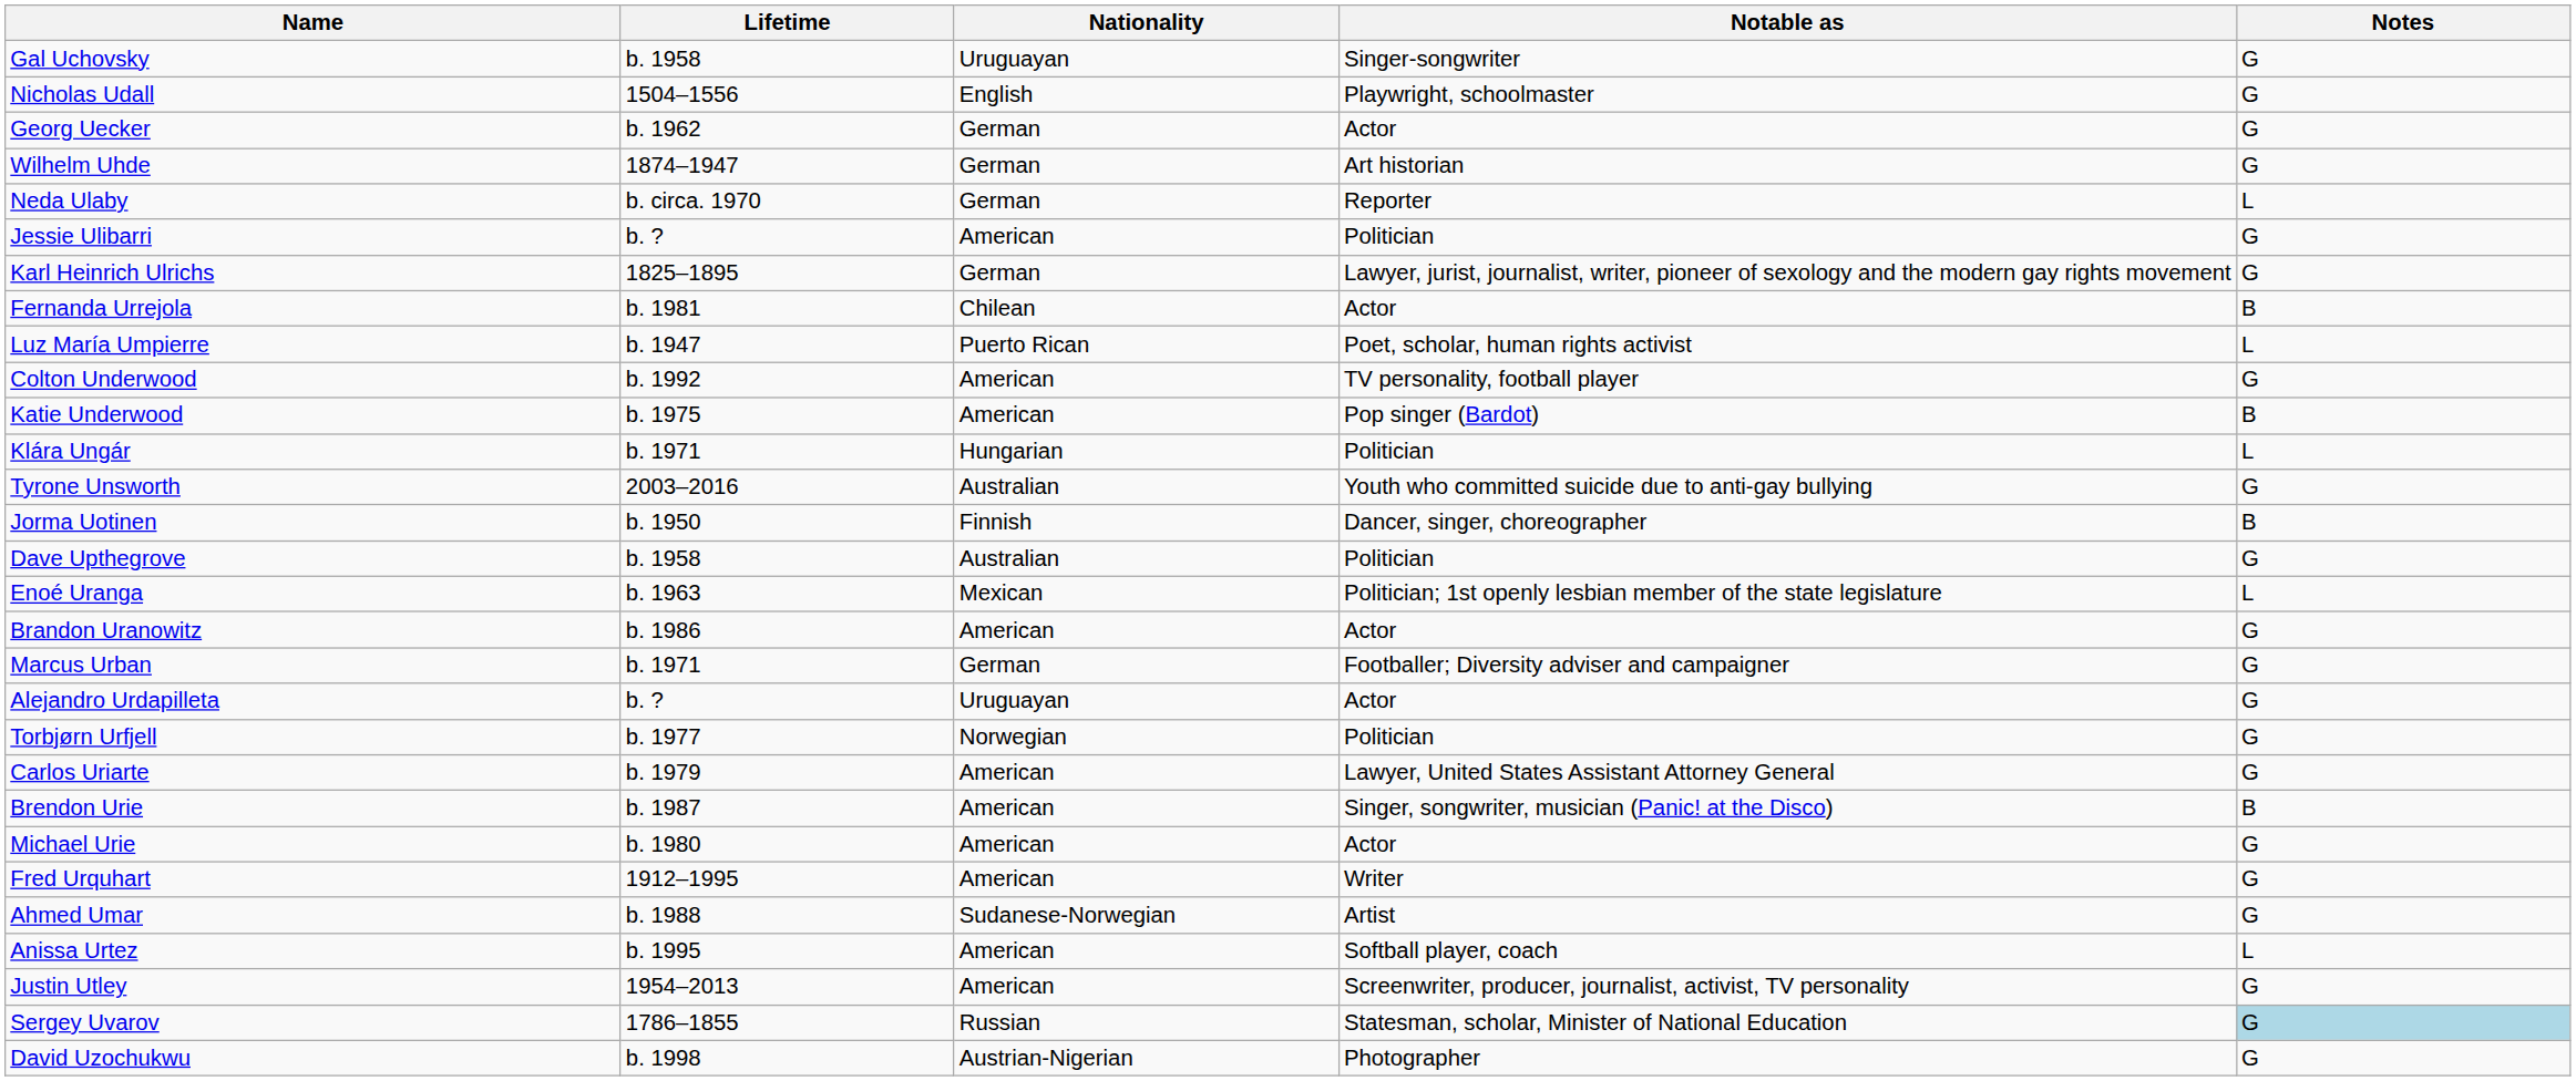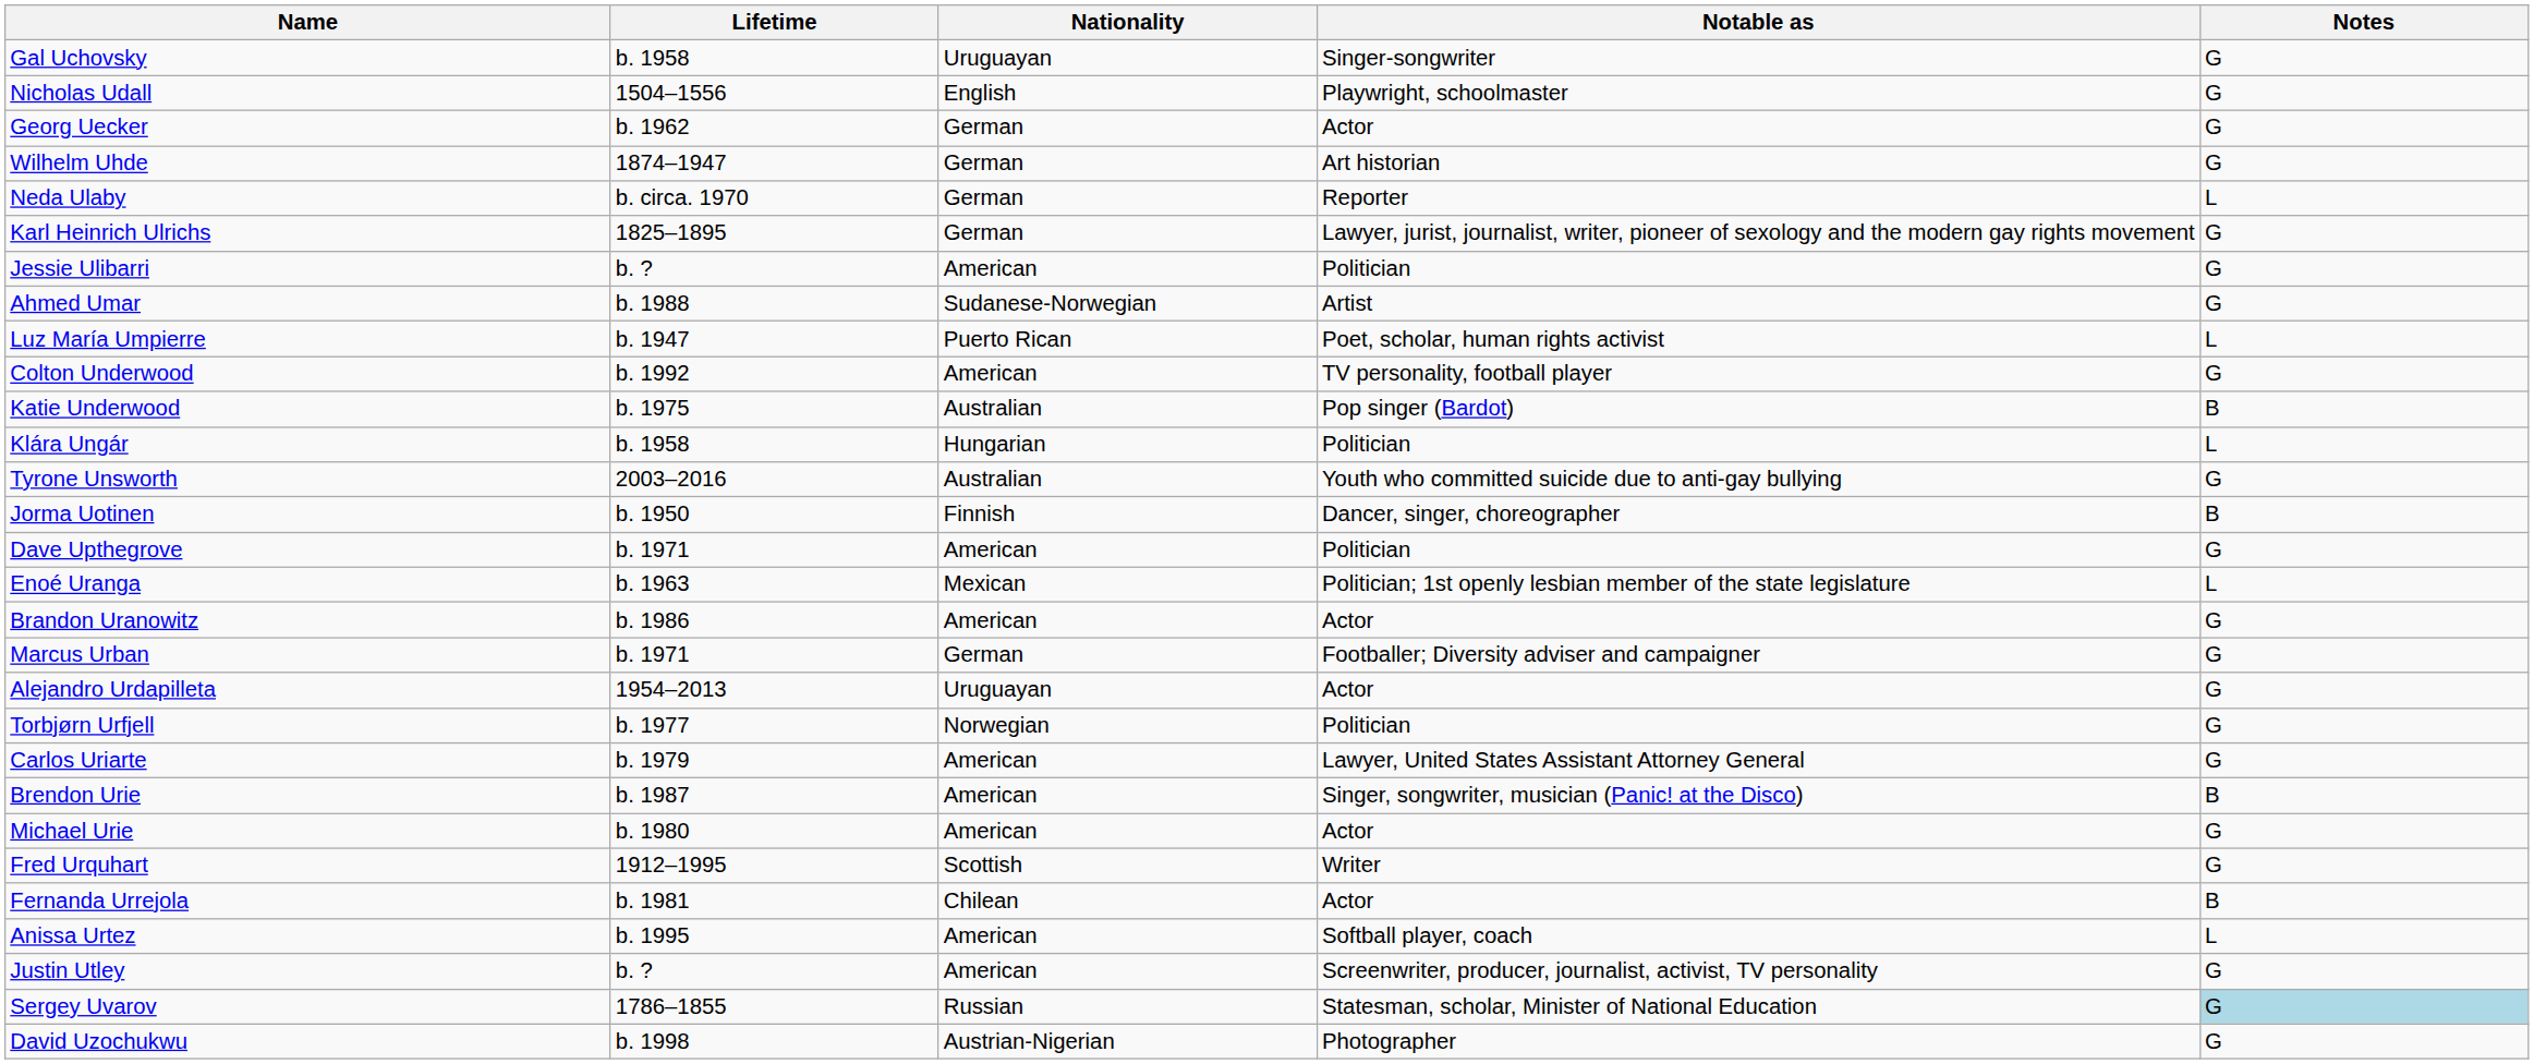rows swapped: Jessie Ulibarri <-> Karl Heinrich Ulrichs
rows swapped: Ahmed Umar <-> Fernanda Urrejola
Katie Underwood | Nationality: American -> Australian
Klára Ungár | Lifetime: b. 1971 -> b. 1958
Dave Upthegrove | Lifetime: b. 1958 -> b. 1971
Dave Upthegrove | Nationality: Australian -> American
Alejandro Urdapilleta | Lifetime: b. ? -> 1954–2013
Fred Urquhart | Nationality: American -> Scottish
Justin Utley | Lifetime: 1954–2013 -> b. ?
